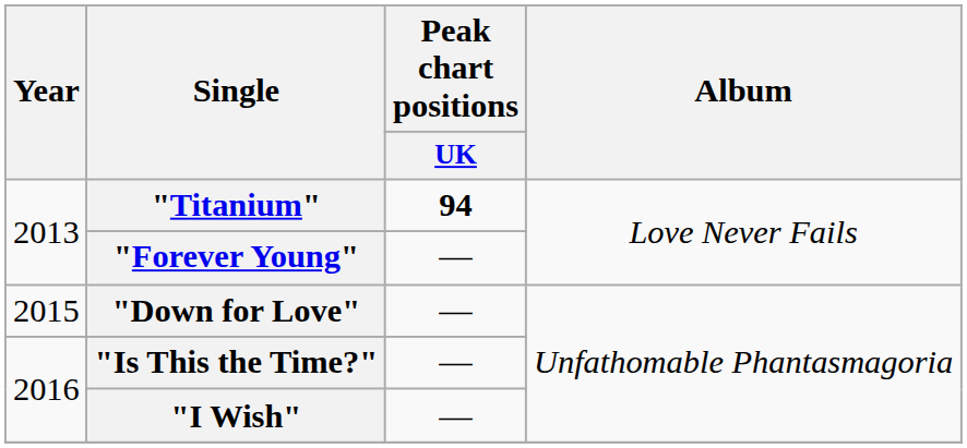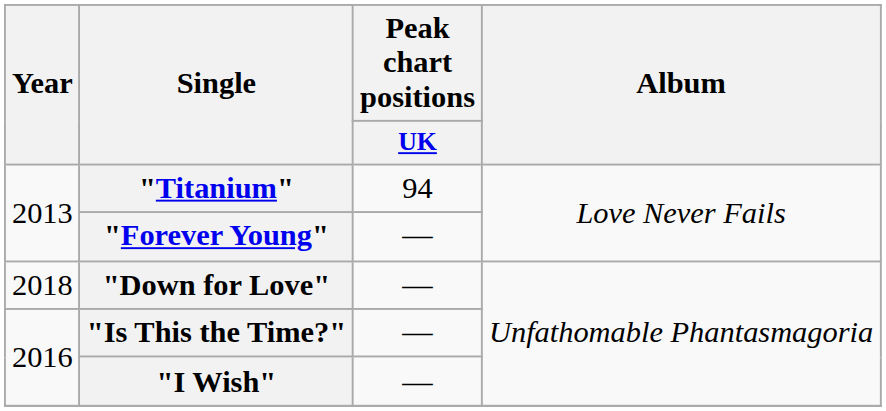"Titanium" | Peak chart positions / UK: bold -> normal
"Down for Love" | Year: 2015 -> 2018
